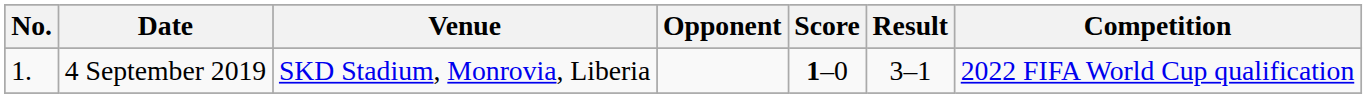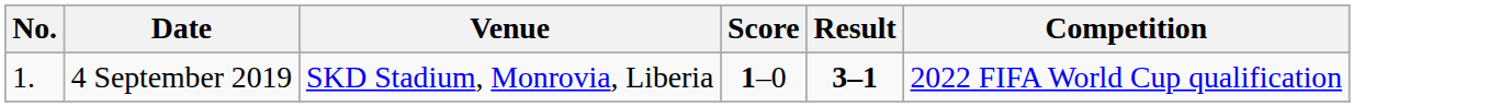- column: Opponent
4 September 2019 | Result: normal -> bold
